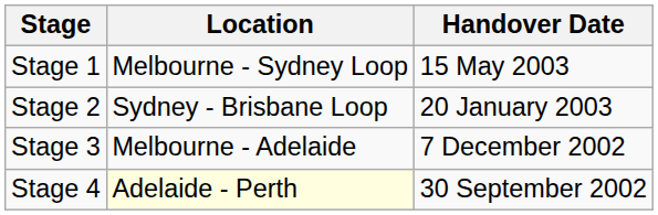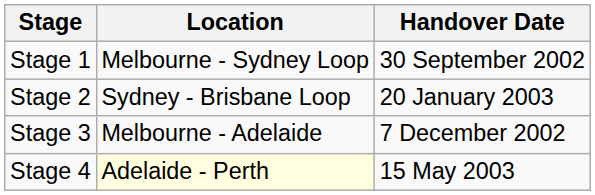Stage 1 | Handover Date: 15 May 2003 -> 30 September 2002
Stage 4 | Handover Date: 30 September 2002 -> 15 May 2003
